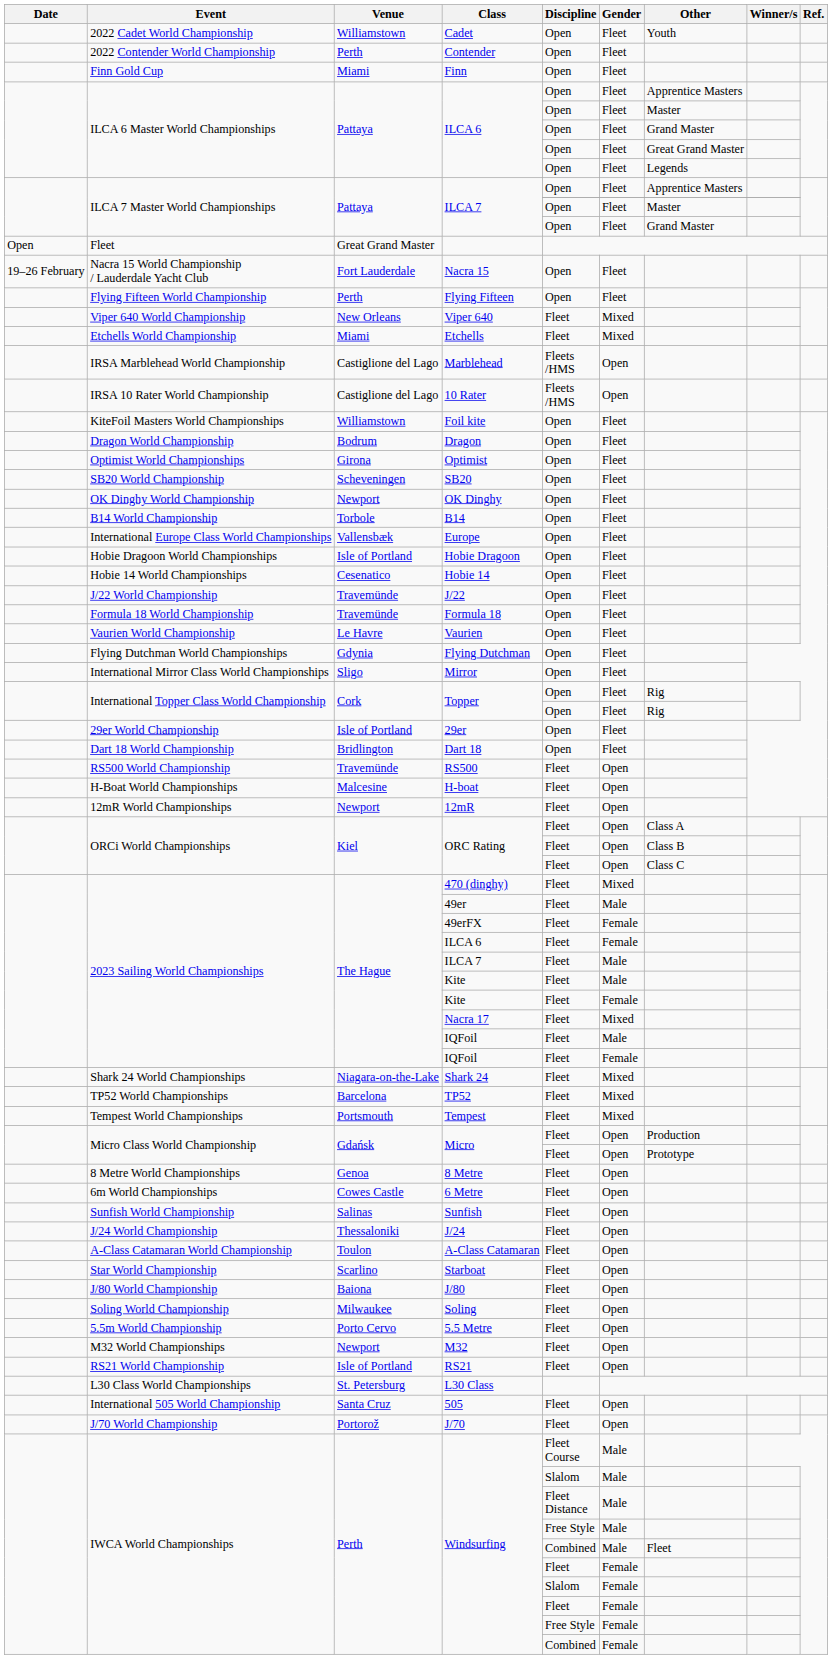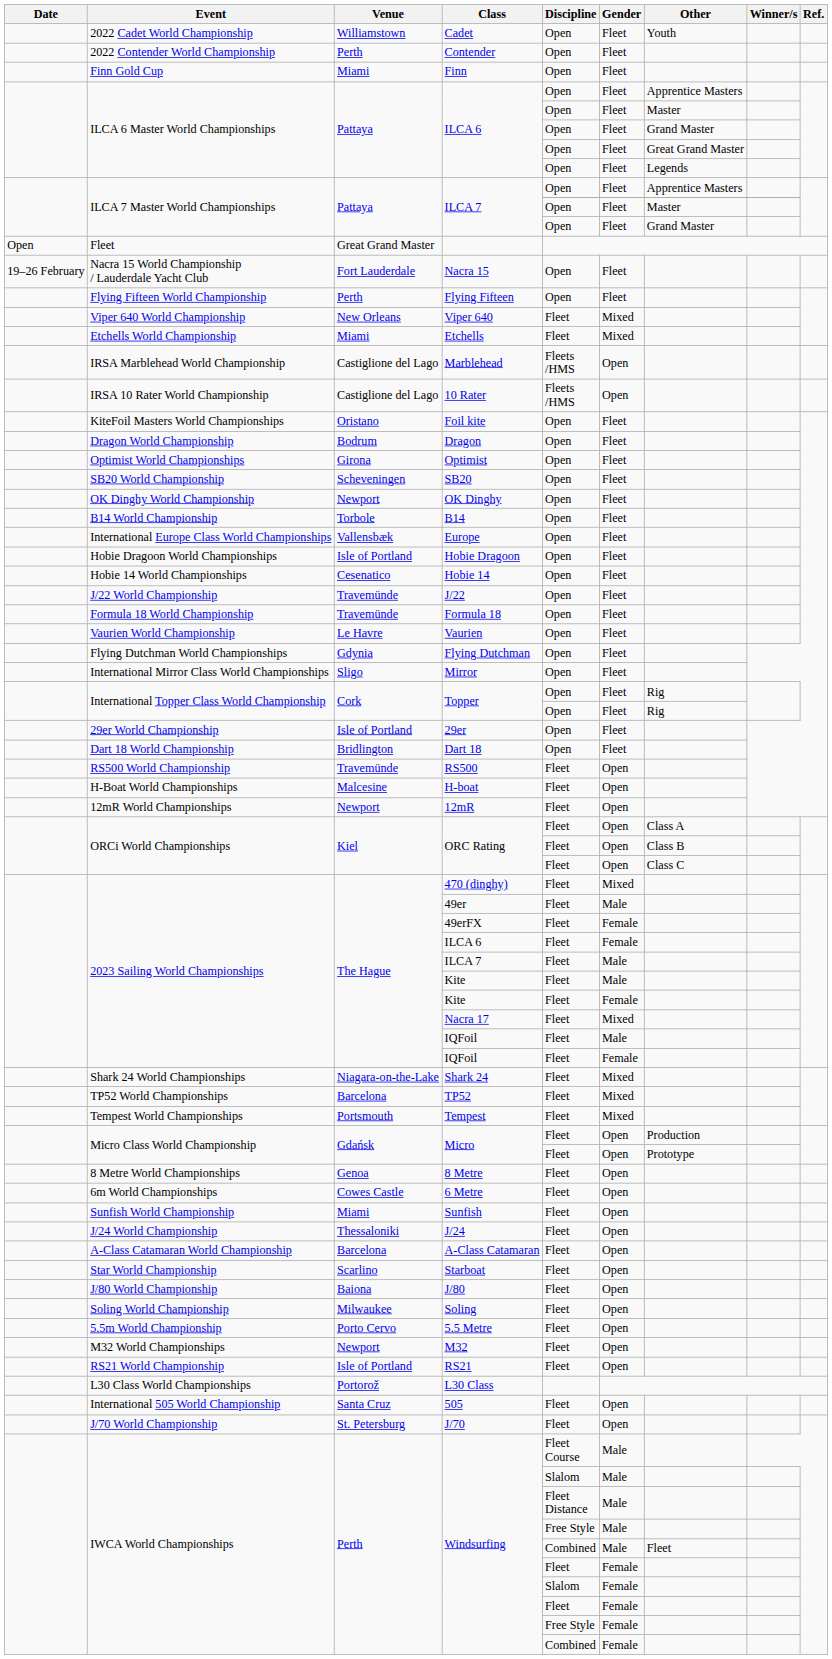Foil kite | Venue: Williamstown -> Oristano
Sunfish | Venue: Salinas -> Miami
A-Class Catamaran | Venue: Toulon -> Barcelona
L30 Class | Venue: St. Petersburg -> Portorož
J/70 | Venue: Portorož -> St. Petersburg
